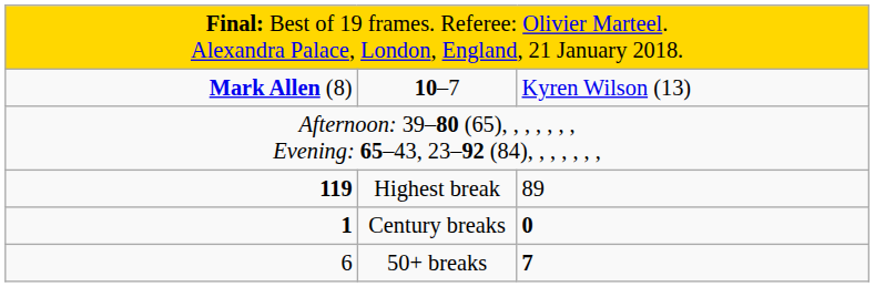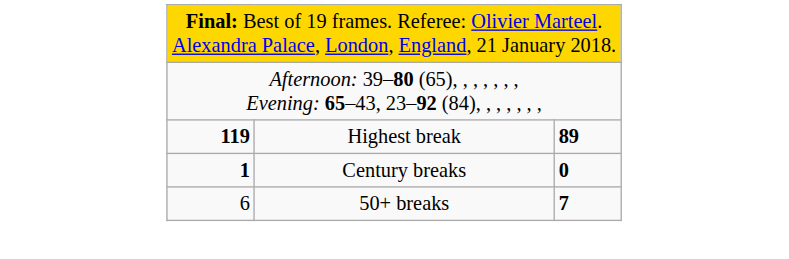- row: Mark Allen (8) | 10–7 | Kyren Wilson (13)
Highest break | column 3: normal -> bold
